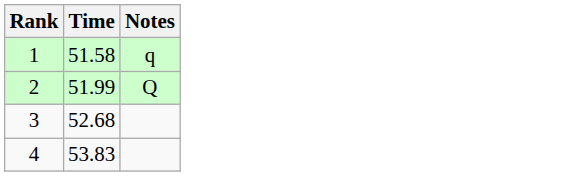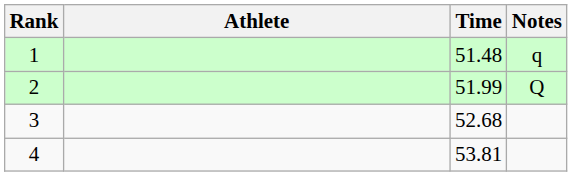+ column: Athlete
1 | Time: 51.58 -> 51.48
4 | Time: 53.83 -> 53.81
